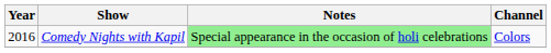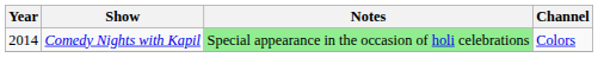Comedy Nights with Kapil | Year: 2016 -> 2014
